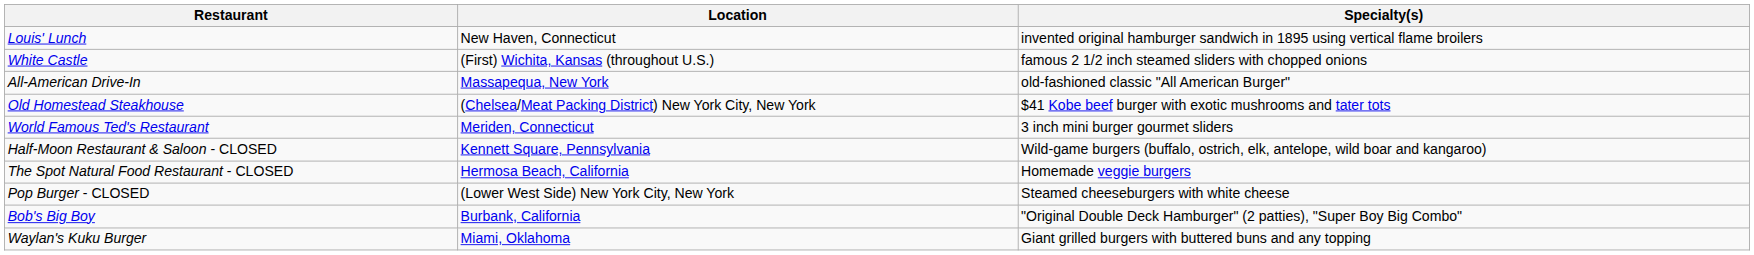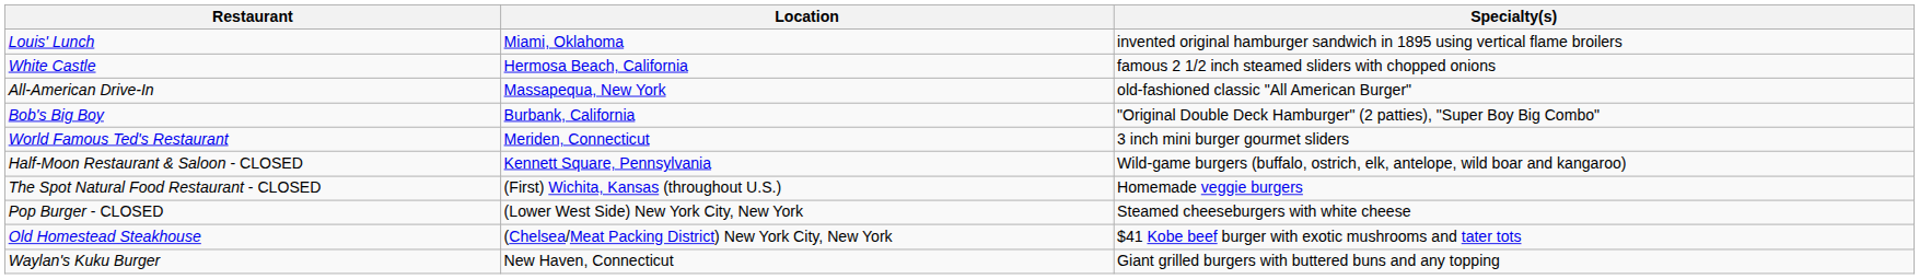Louis' Lunch | Location: New Haven, Connecticut -> Miami, Oklahoma
White Castle | Location: (First) Wichita, Kansas (throughout U.S.) -> Hermosa Beach, California
rows swapped: Bob's Big Boy <-> Old Homestead Steakhouse
The Spot Natural Food Restaurant - CLOSED | Location: Hermosa Beach, California -> (First) Wichita, Kansas (throughout U.S.)
Waylan's Kuku Burger | Location: Miami, Oklahoma -> New Haven, Connecticut
